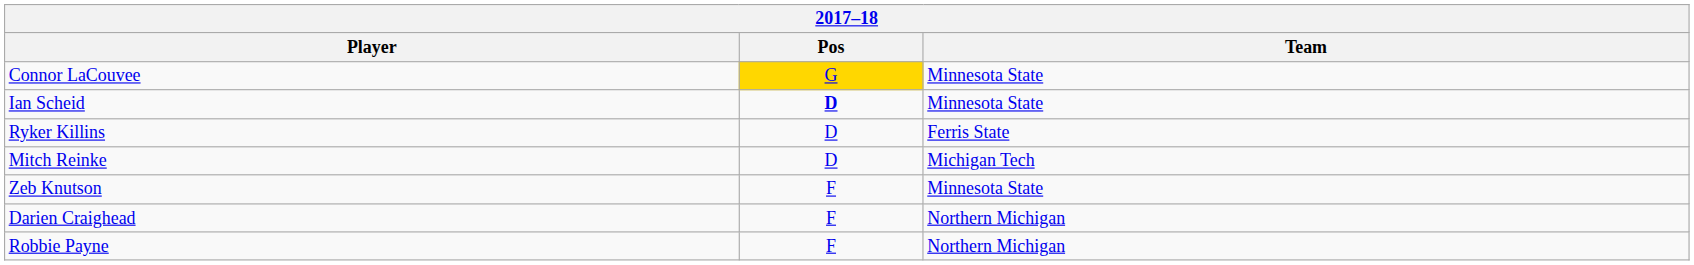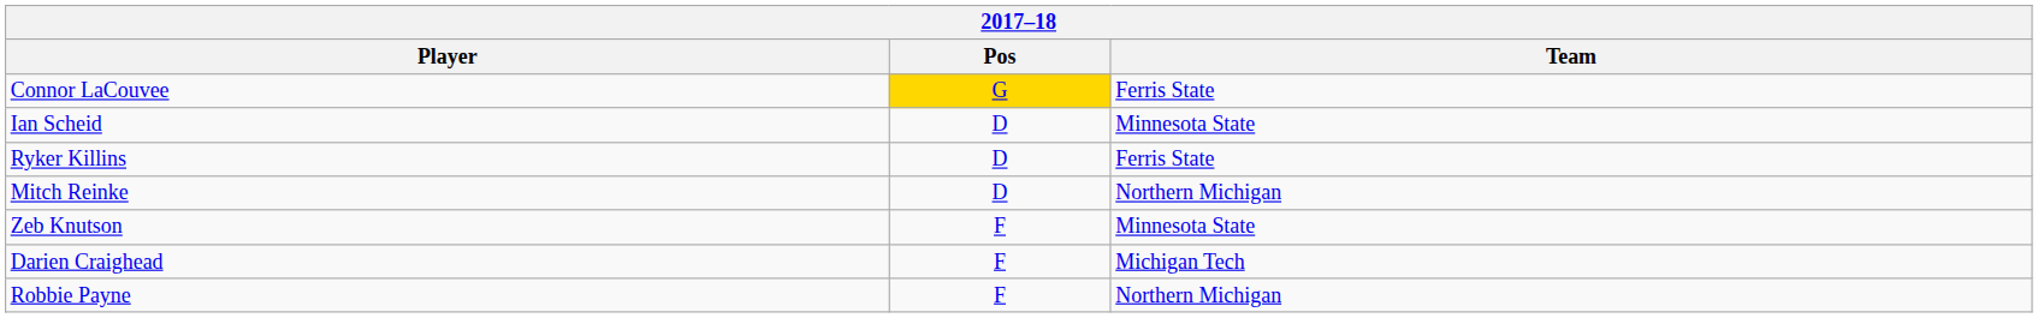Connor LaCouvee | Team: Minnesota State -> Ferris State
Ian Scheid | Pos: bold -> normal
Mitch Reinke | Team: Michigan Tech -> Northern Michigan
Darien Craighead | Team: Northern Michigan -> Michigan Tech
